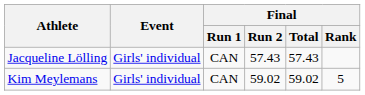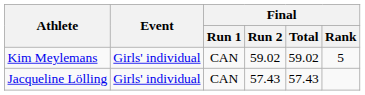rows swapped: Jacqueline Lölling <-> Kim Meylemans
